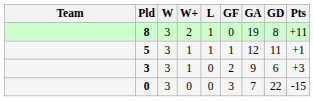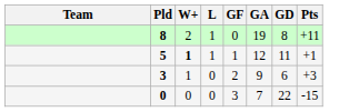- column: W | 3 | 3 | 3 | 3
5 | W+: normal -> bold
